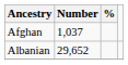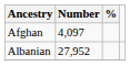Afghan | Number: 1,037 -> 4,097
Albanian | Number: 29,652 -> 27,952
